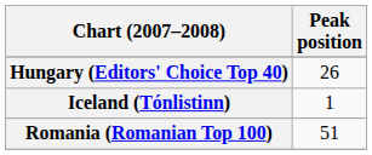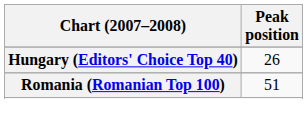- row: Iceland (Tónlistinn) | 1
